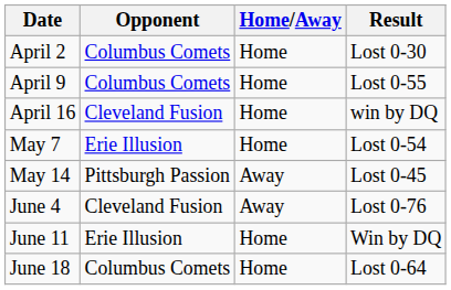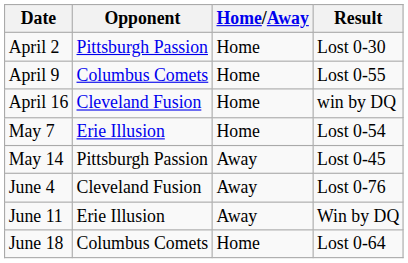April 2 | Opponent: Columbus Comets -> Pittsburgh Passion
June 11 | Home/Away: Home -> Away
